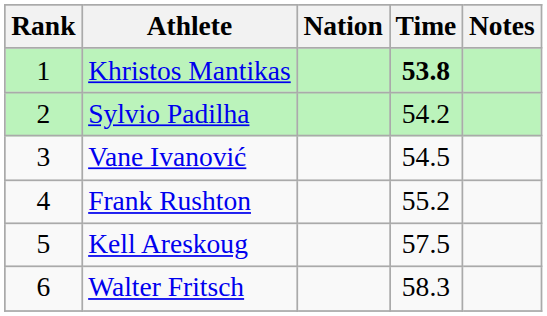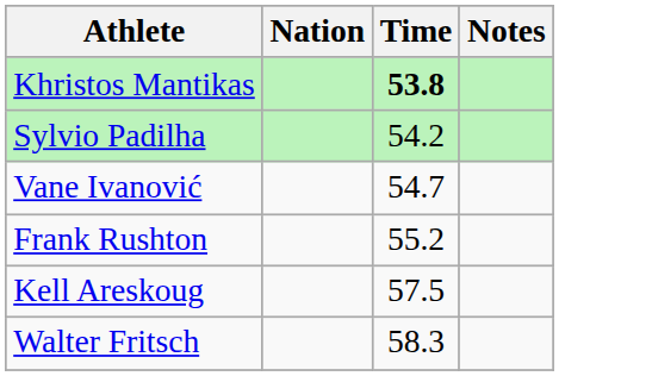- column: Rank | 1 | 2 | 3 | 4 | 5 | 6
Vane Ivanović | Time: 54.5 -> 54.7
